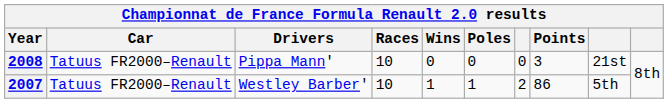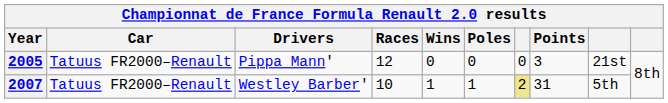Pippa Mann' | Year: 2008 -> 2005
Pippa Mann' | Races: 10 -> 12
Westley Barber' | column 7: no background -> khaki background
Westley Barber' | Points: 86 -> 31
